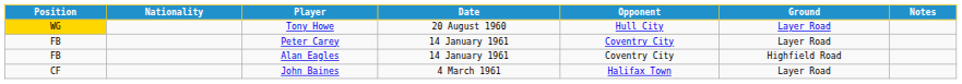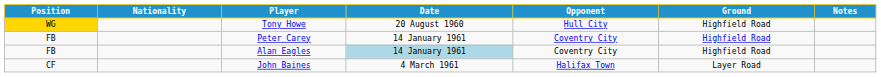Tony Howe | Ground: Layer Road -> Highfield Road
Peter Carey | Ground: Layer Road -> Highfield Road
Alan Eagles | Date: no background -> lightblue background
